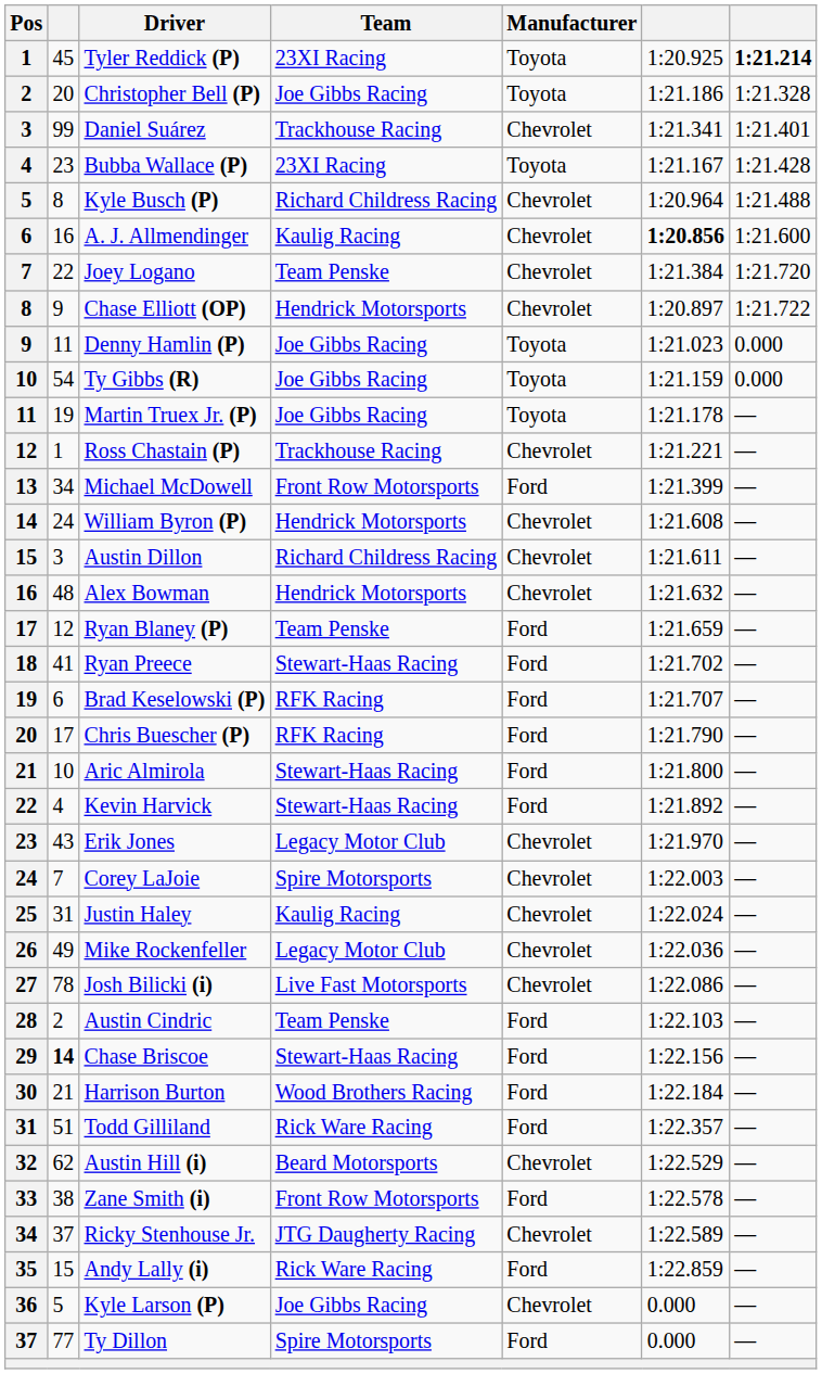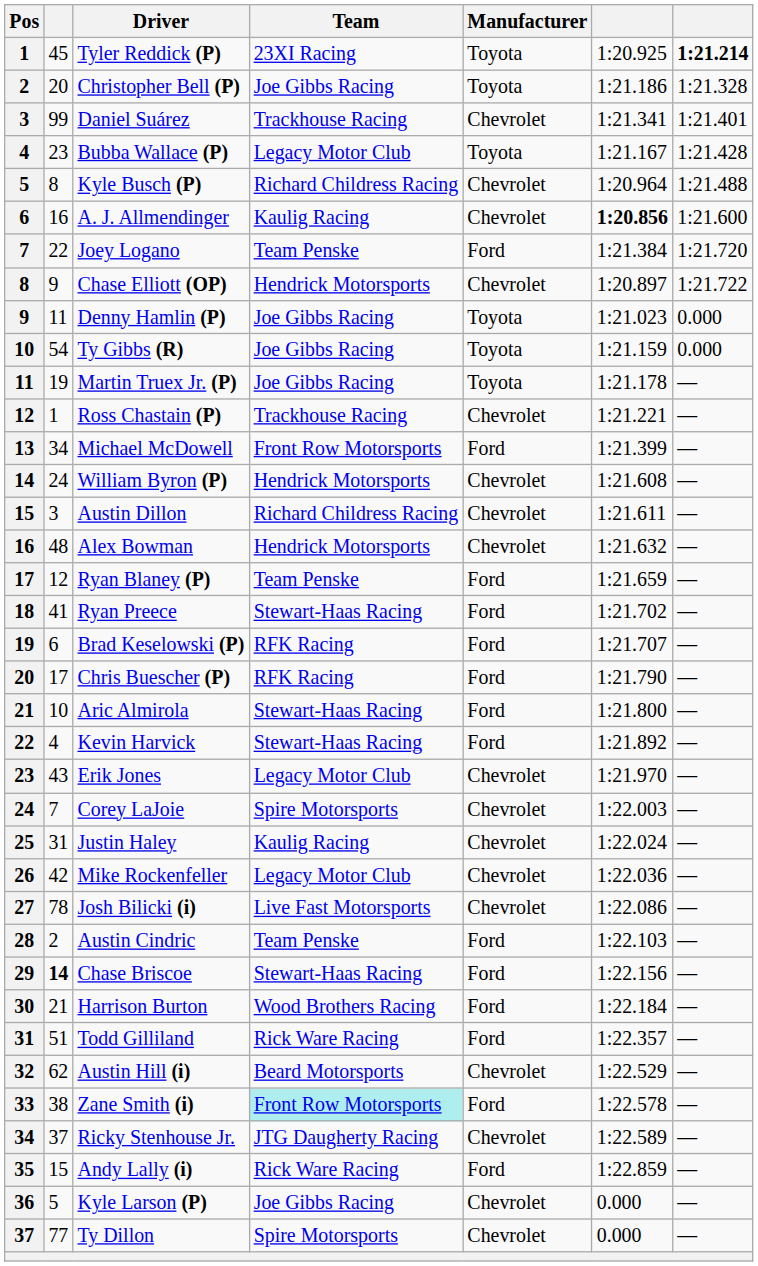Bubba Wallace (P) | Team: 23XI Racing -> Legacy Motor Club
Joey Logano | Manufacturer: Chevrolet -> Ford
Mike Rockenfeller | column 2: 49 -> 42
Zane Smith (i) | Team: no background -> paleturquoise background
Ty Dillon | Manufacturer: Ford -> Chevrolet
